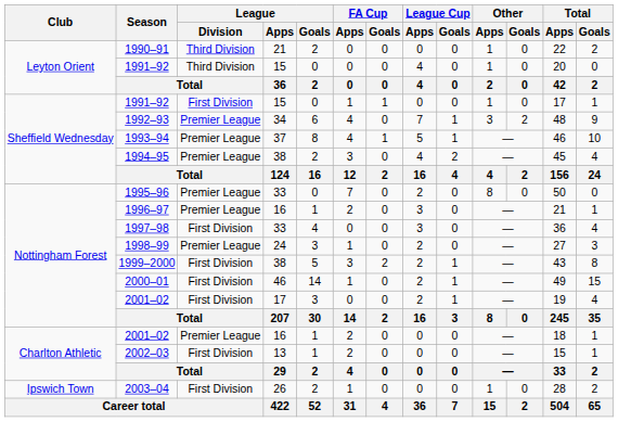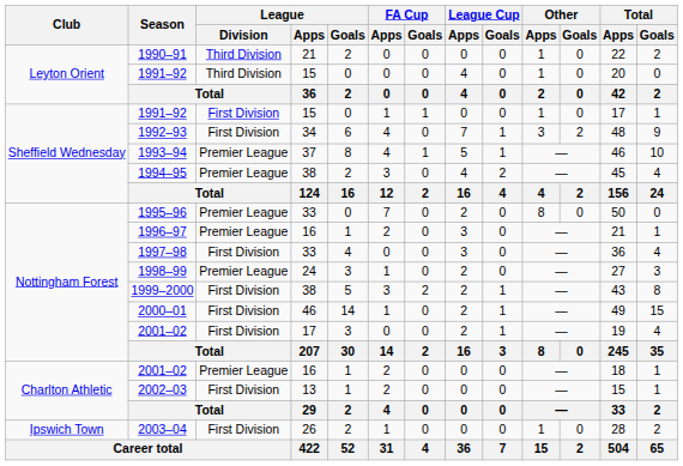1992–93 | League / Division: Premier League -> First Division
